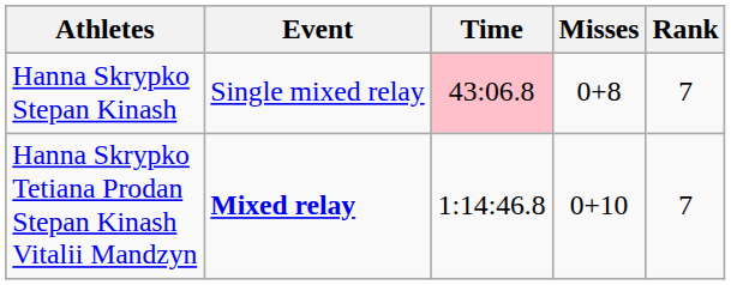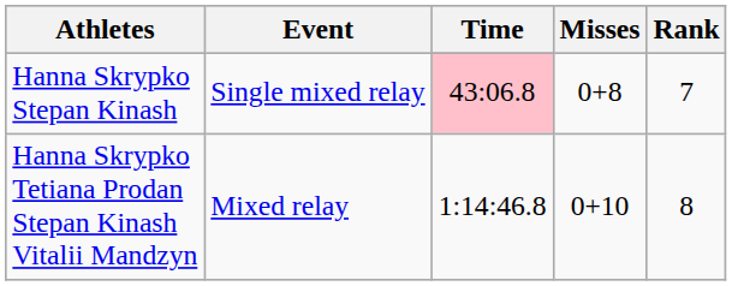Hanna Skrypko Tetiana Prodan Stepan Kinash Vitalii Mandzyn | Event: bold -> normal
Hanna Skrypko Tetiana Prodan Stepan Kinash Vitalii Mandzyn | Rank: 7 -> 8
